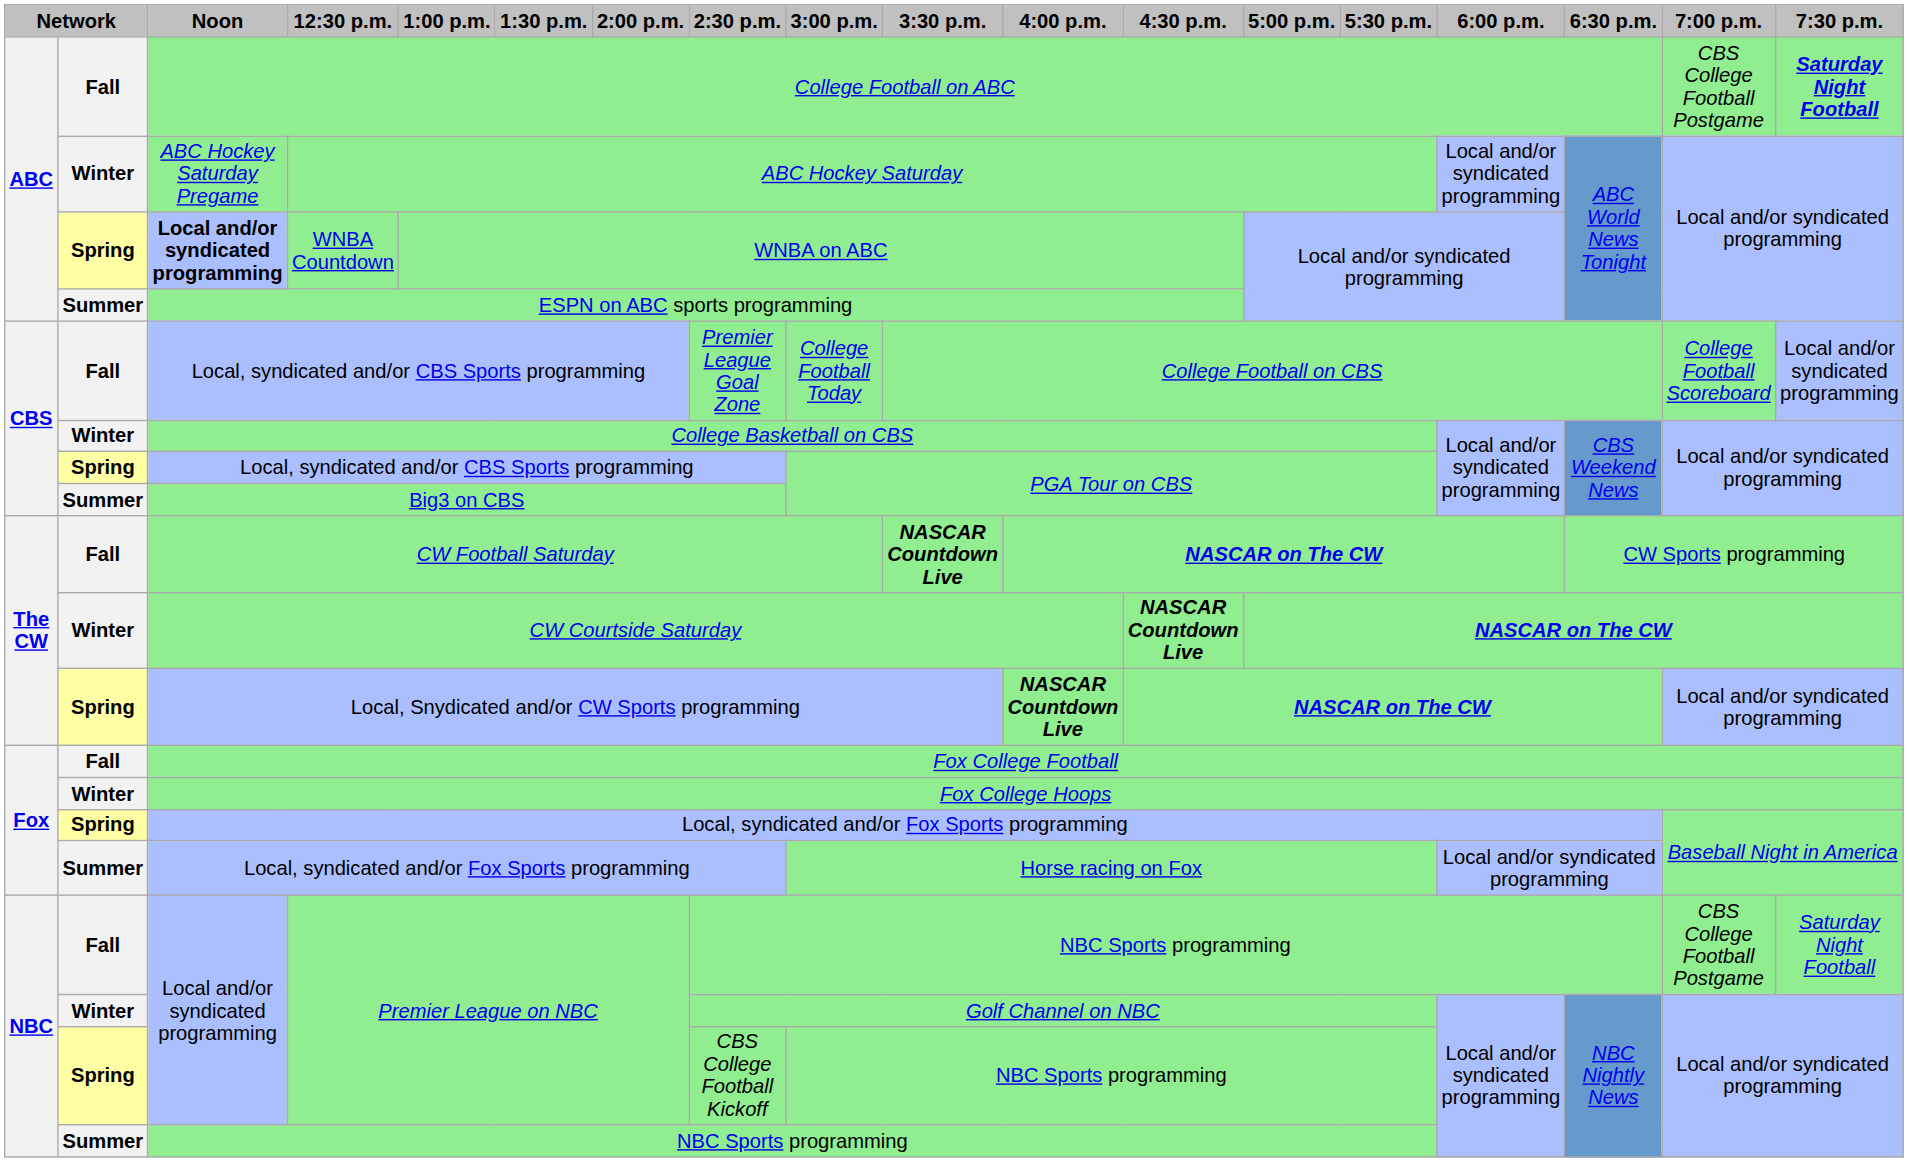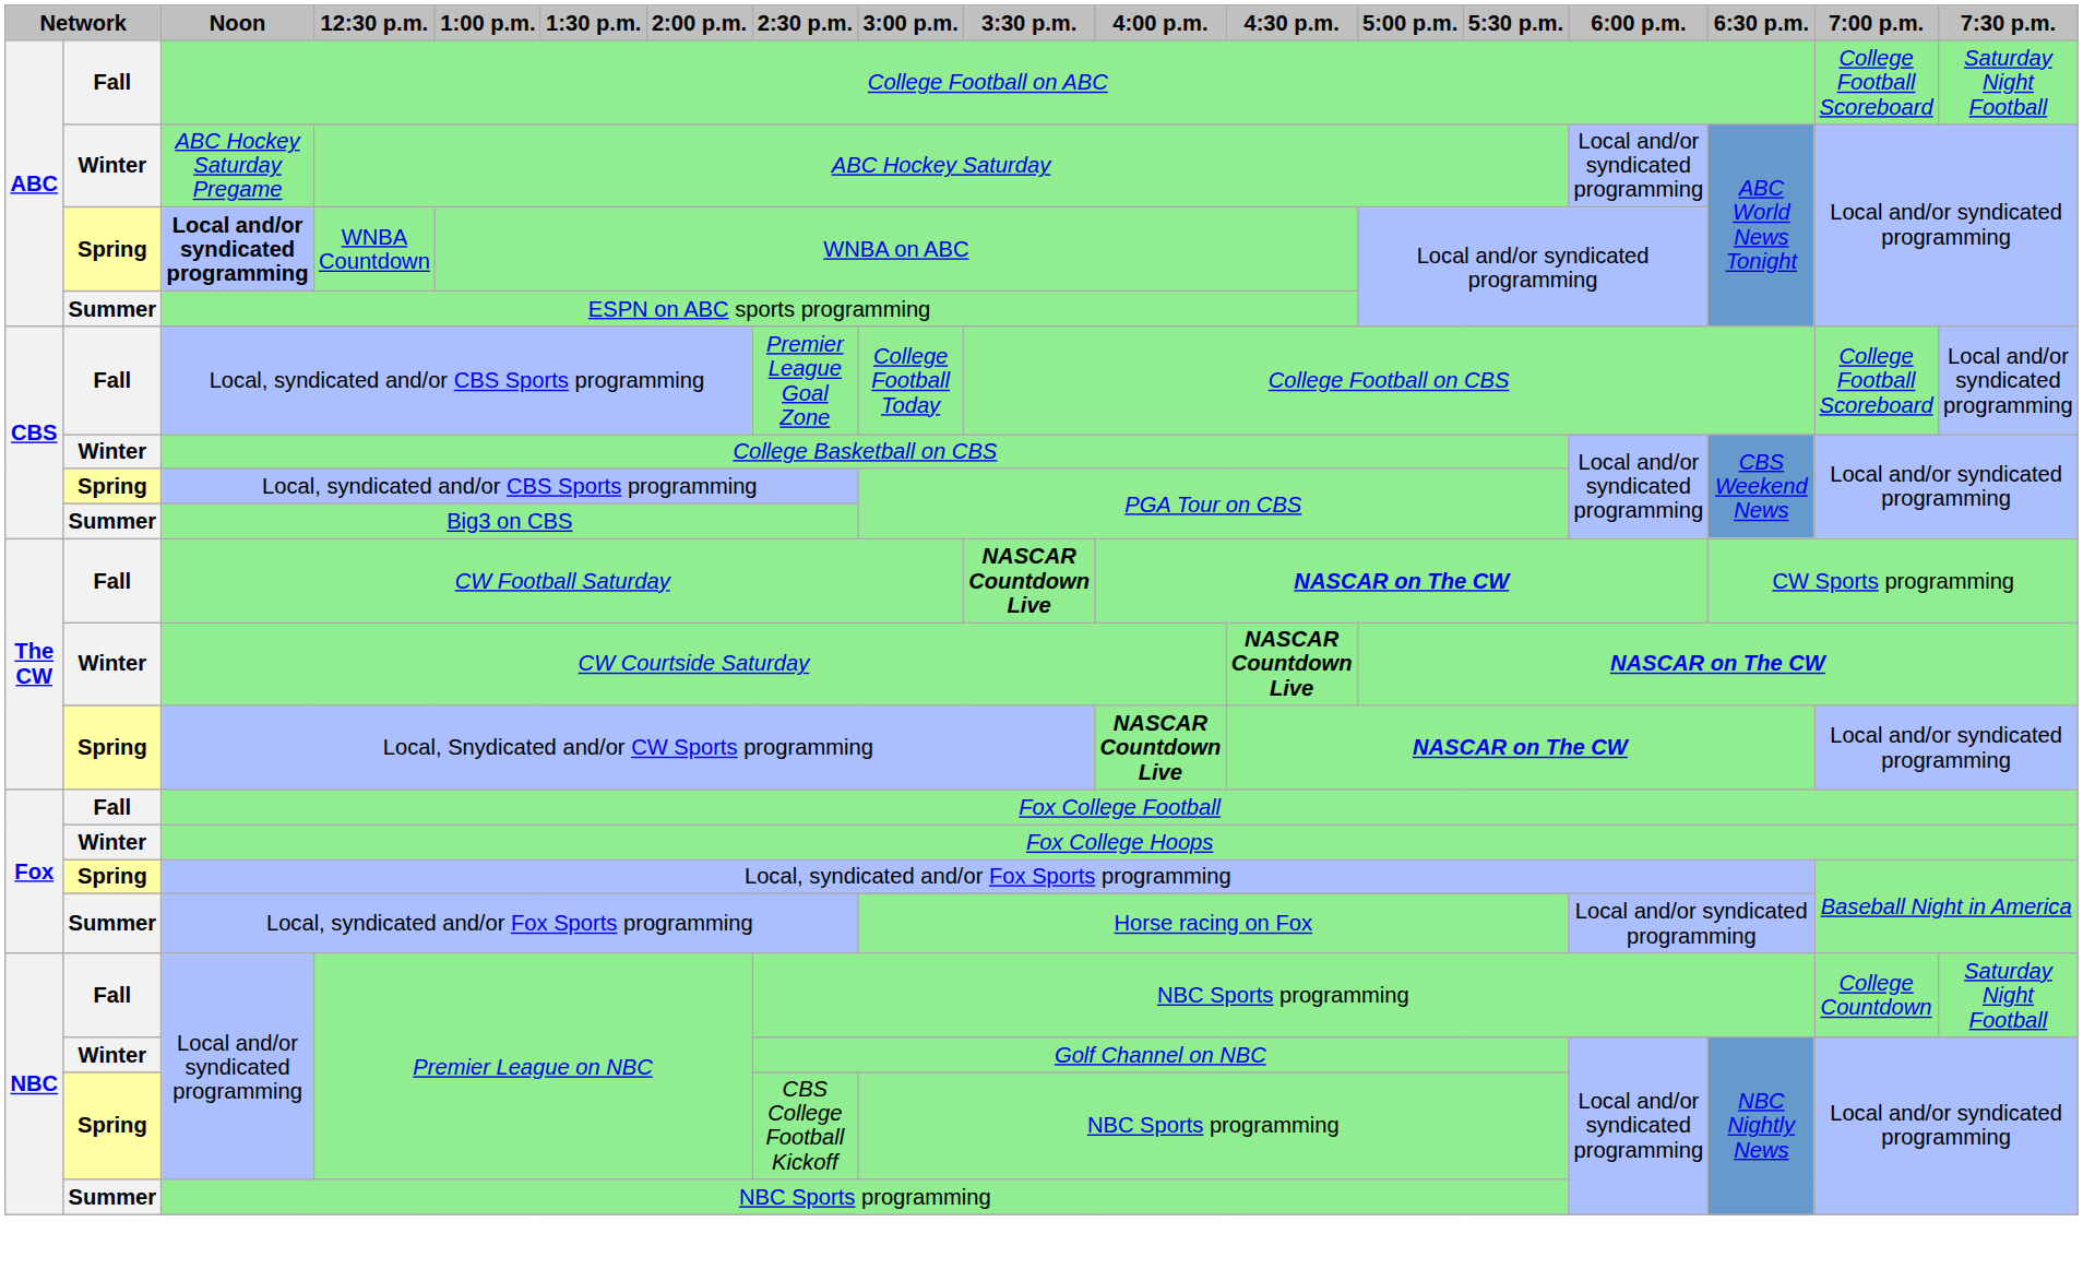College Football on ABC | 7:00 p.m.: CBS College Football Postgame -> College Football Scoreboard
College Football on ABC | 7:30 p.m.: bold -> normal
Fall / Premier League on NBC | 7:00 p.m.: CBS College Football Postgame -> College Countdown
